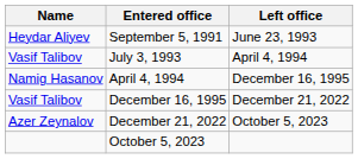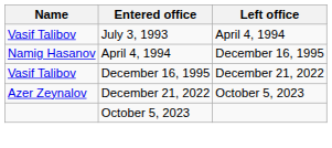- row: Heydar Aliyev | September 5, 1991 | June 23, 1993
